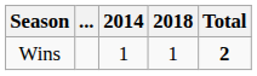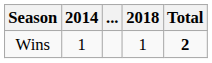columns swapped: 2014 <-> ...
